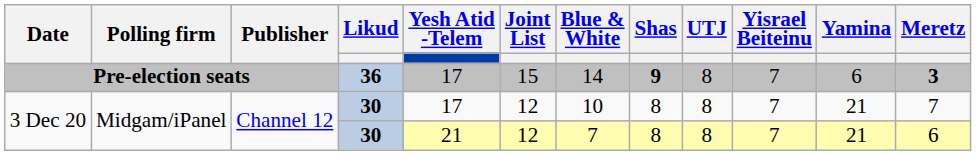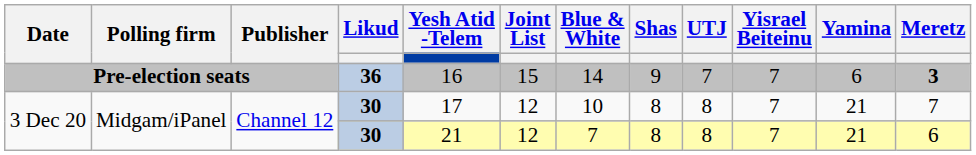Pre-election seats | Yesh Atid -Telem: 17 -> 16
Pre-election seats | Shas: bold -> normal
Pre-election seats | UTJ: 8 -> 7
